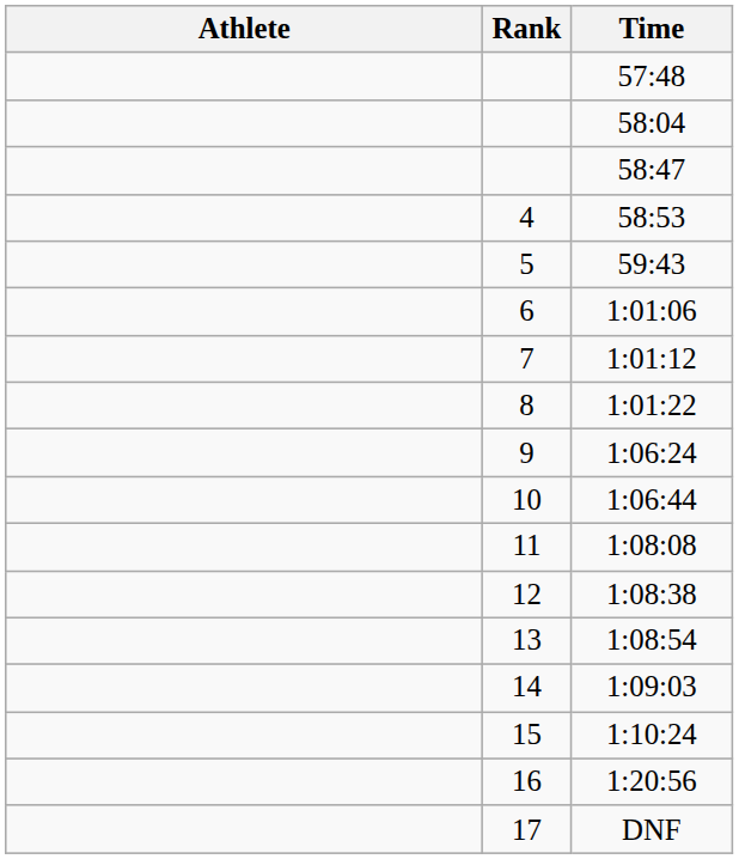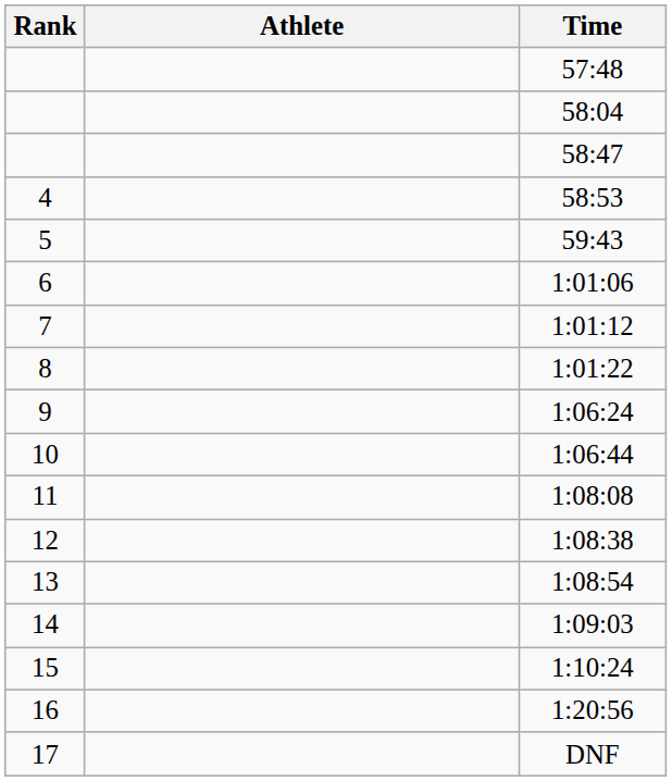columns swapped: Rank <-> Athlete
